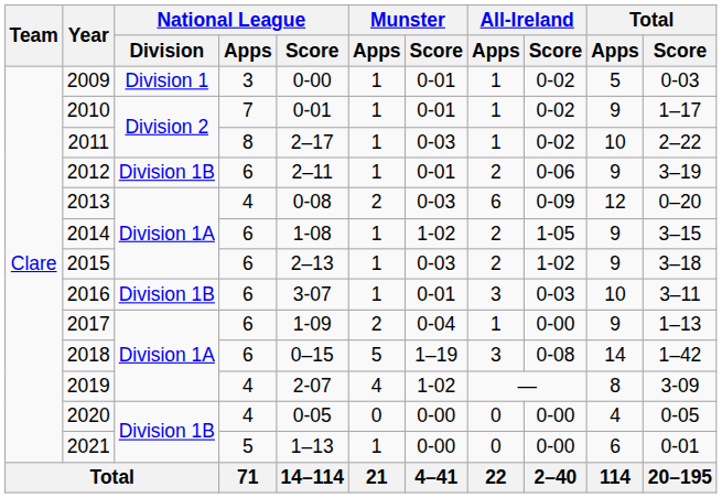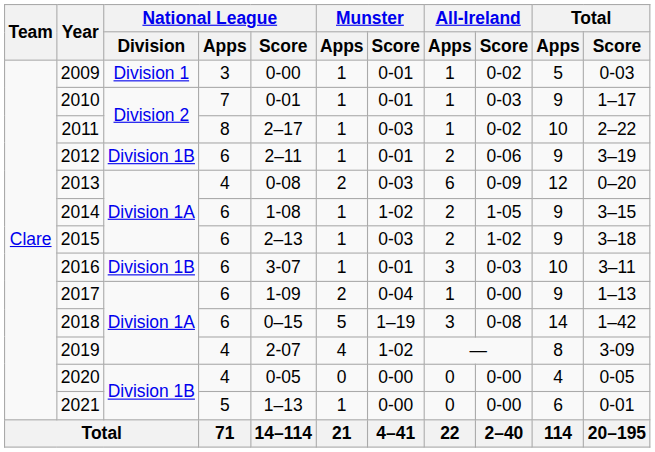2010 | All-Ireland / Score: 0-02 -> 0-03
